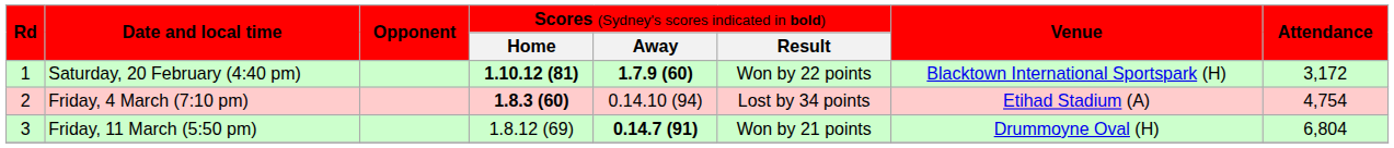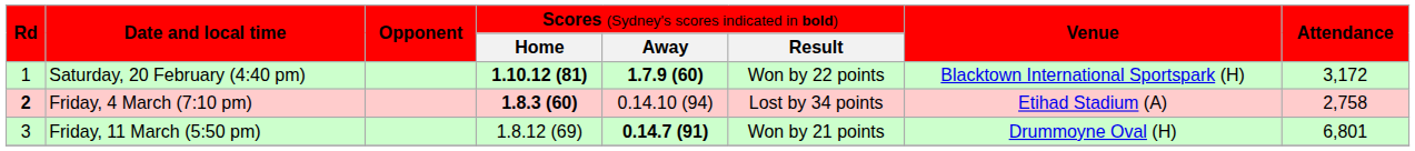Friday, 4 March (7:10 pm) | column 1: normal -> bold
Friday, 4 March (7:10 pm) | column 8: 4,754 -> 2,758
Friday, 11 March (5:50 pm) | column 8: 6,804 -> 6,801
